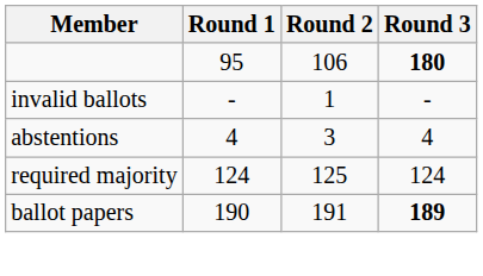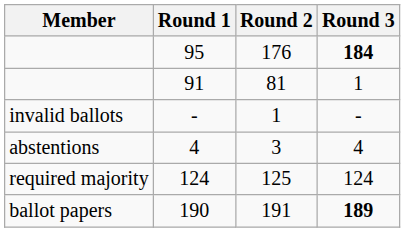95 | Round 2: 106 -> 176
95 | Round 3: 180 -> 184
+ row: 91 | 81 | 1
